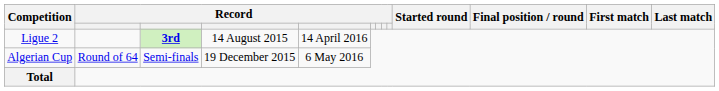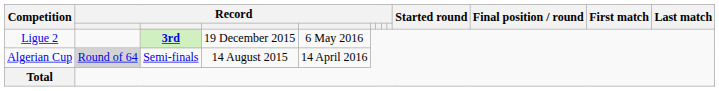Ligue 2 | column 4: 14 August 2015 -> 19 December 2015
Ligue 2 | column 5: 14 April 2016 -> 6 May 2016
Algerian Cup | column 2: no background -> lightgrey background
Algerian Cup | column 4: 19 December 2015 -> 14 August 2015
Algerian Cup | column 5: 6 May 2016 -> 14 April 2016
